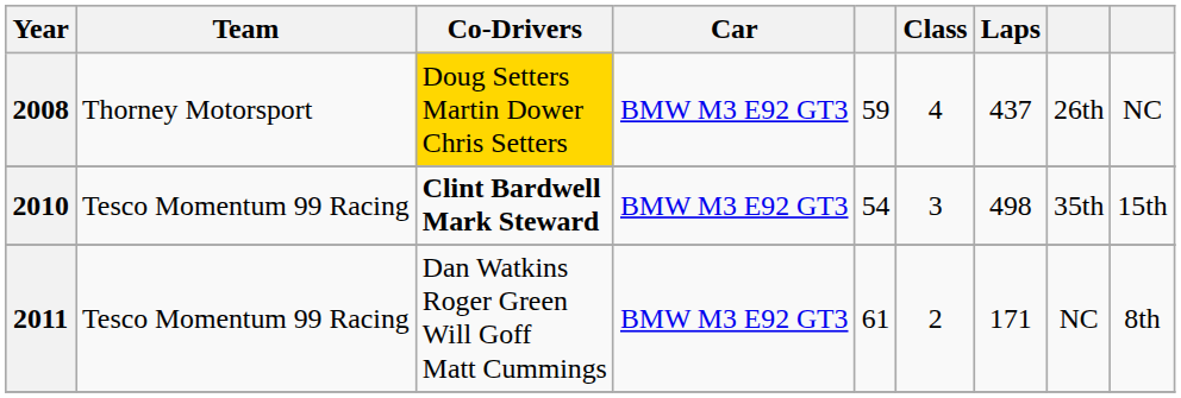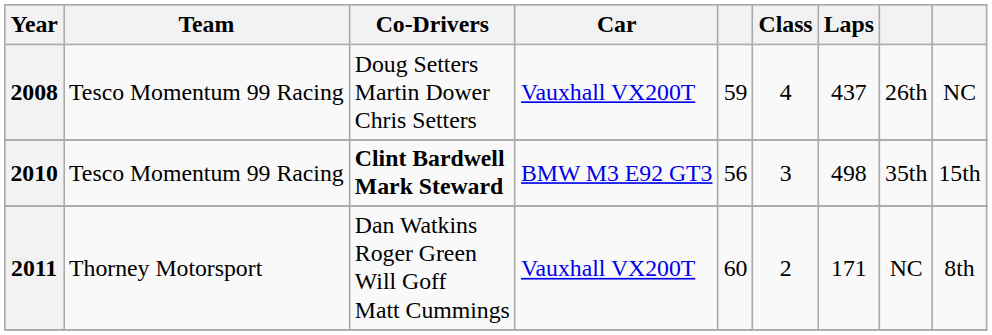2008 | Team: Thorney Motorsport -> Tesco Momentum 99 Racing
2008 | Co-Drivers: gold background -> no background
2008 | Car: BMW M3 E92 GT3 -> Vauxhall VX200T
2010 | column 5: 54 -> 56
2011 | Team: Tesco Momentum 99 Racing -> Thorney Motorsport
2011 | Car: BMW M3 E92 GT3 -> Vauxhall VX200T
2011 | column 5: 61 -> 60
